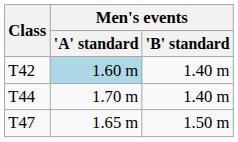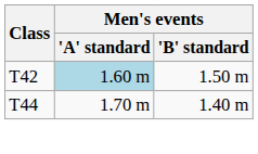T42 | Men's events / 'B' standard: 1.40 m -> 1.50 m
- row: T47 | 1.65 m | 1.50 m
